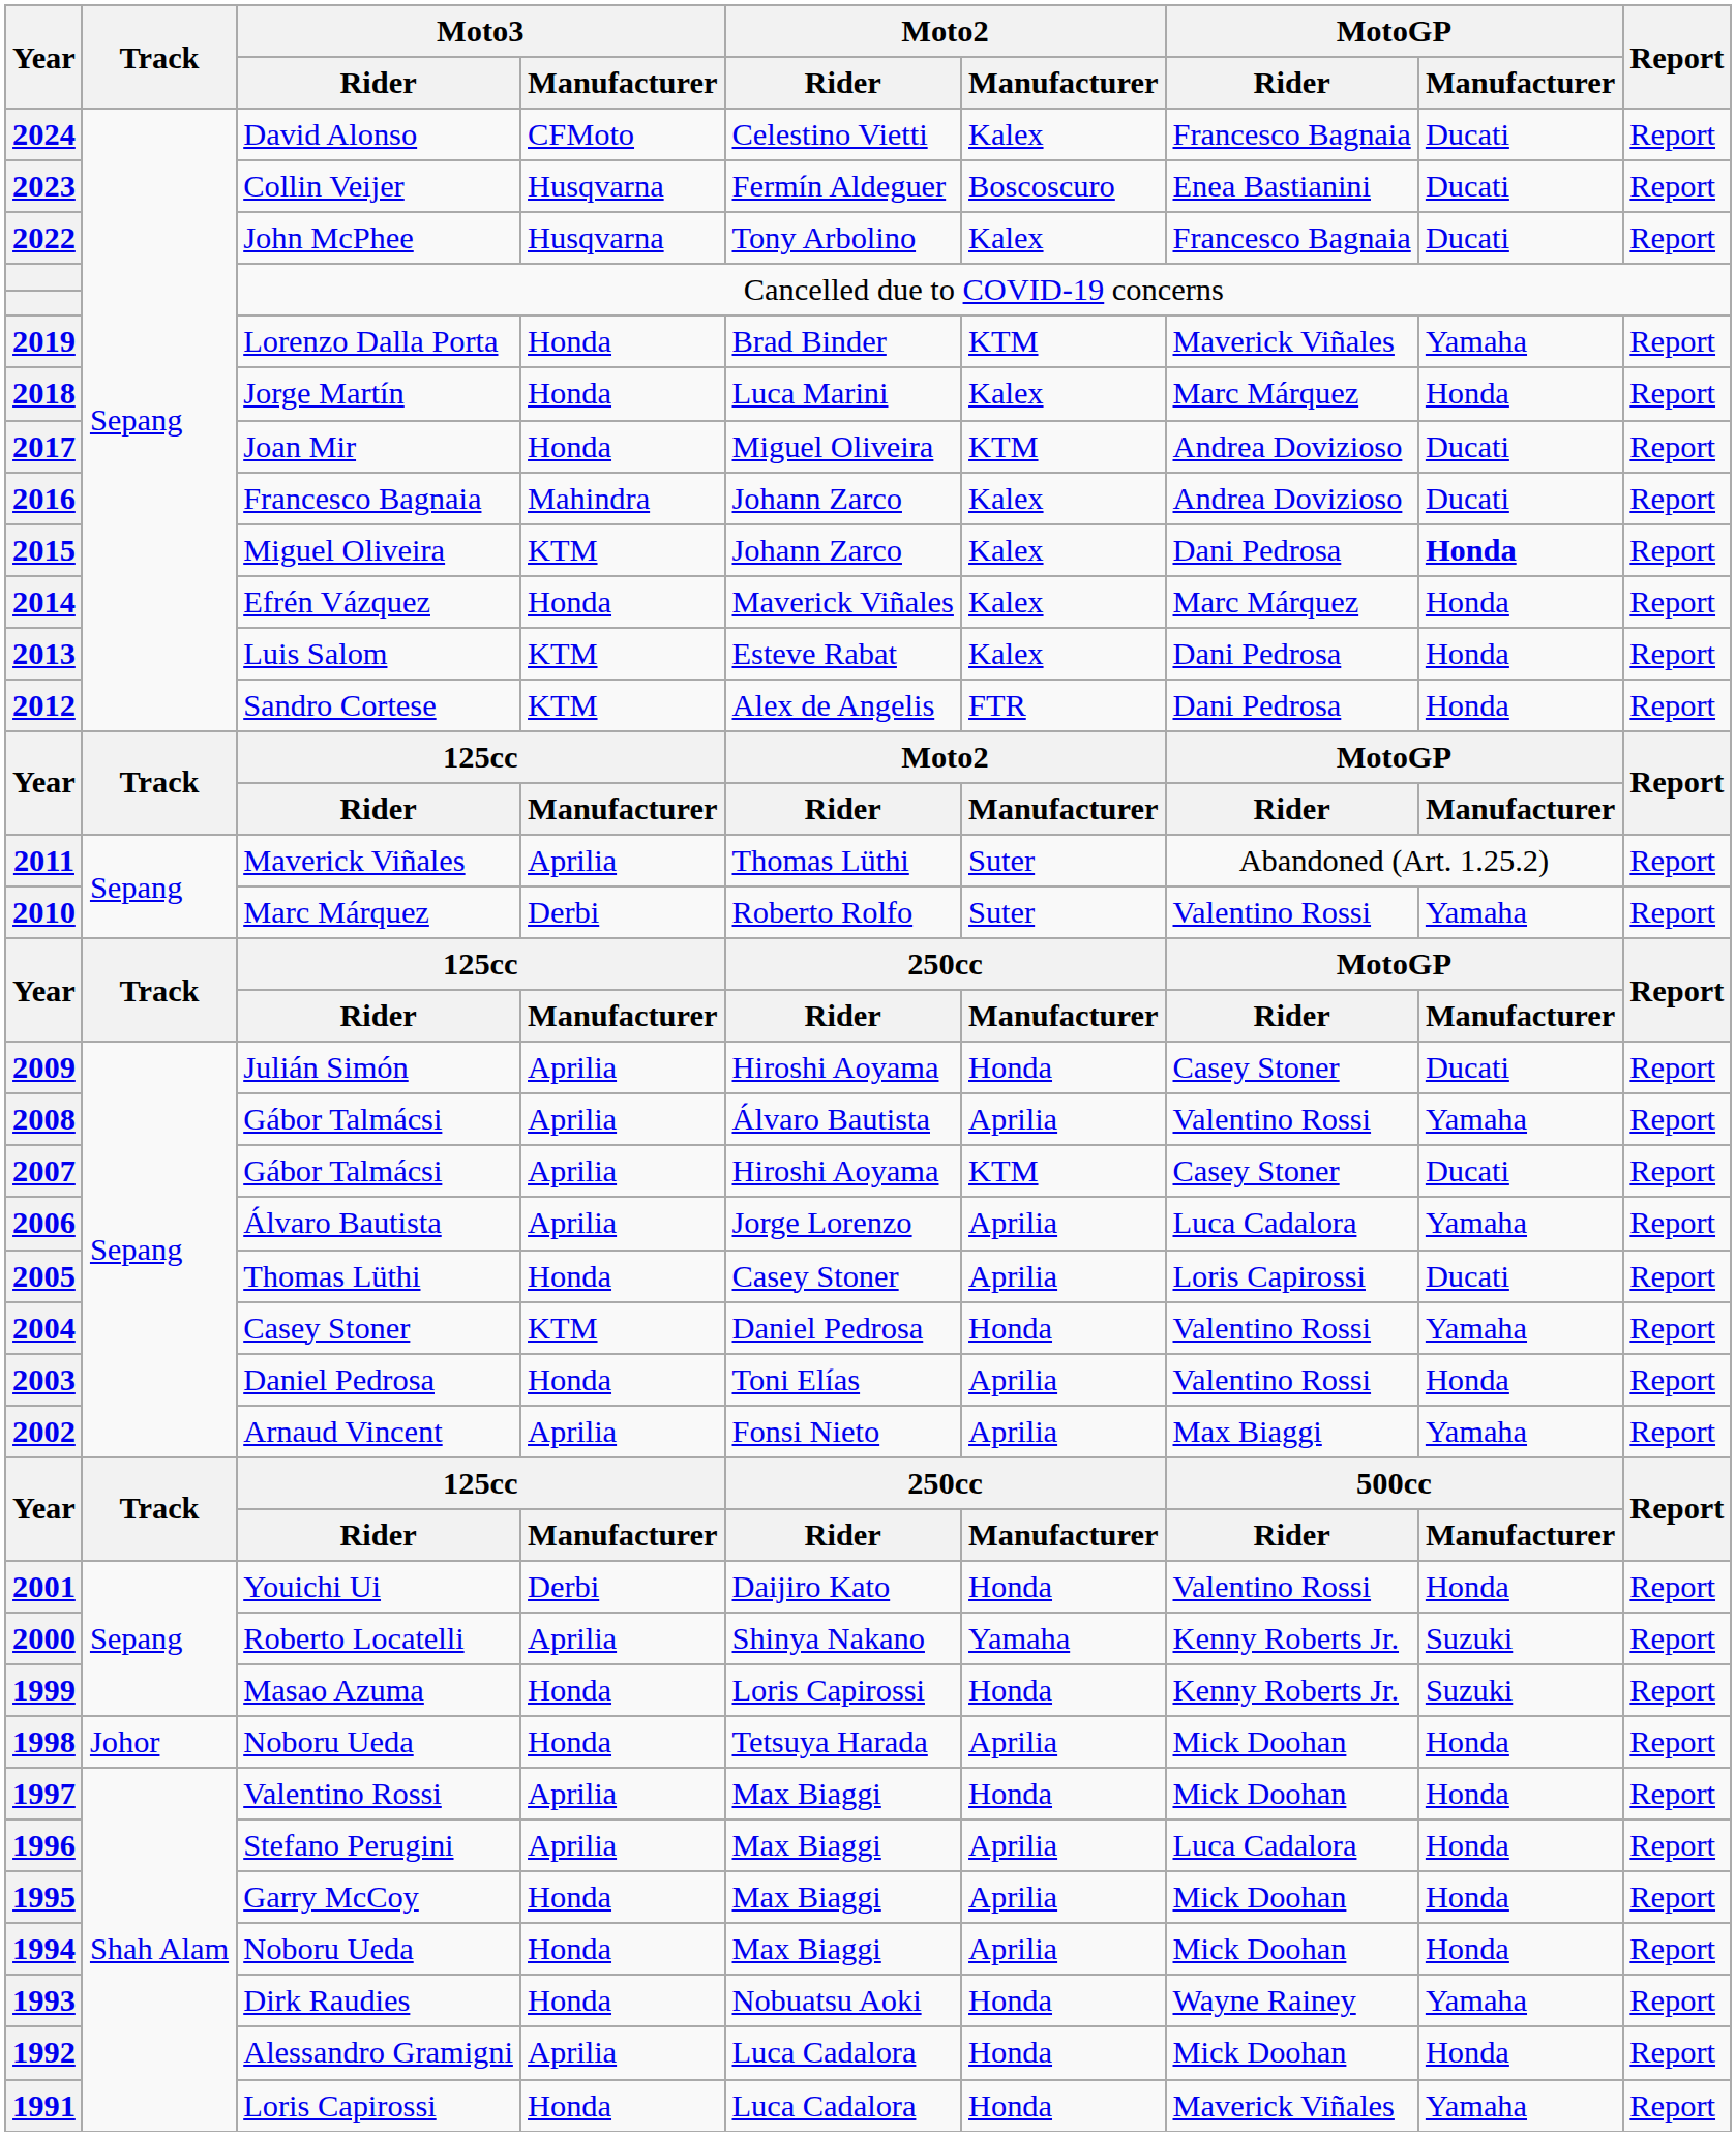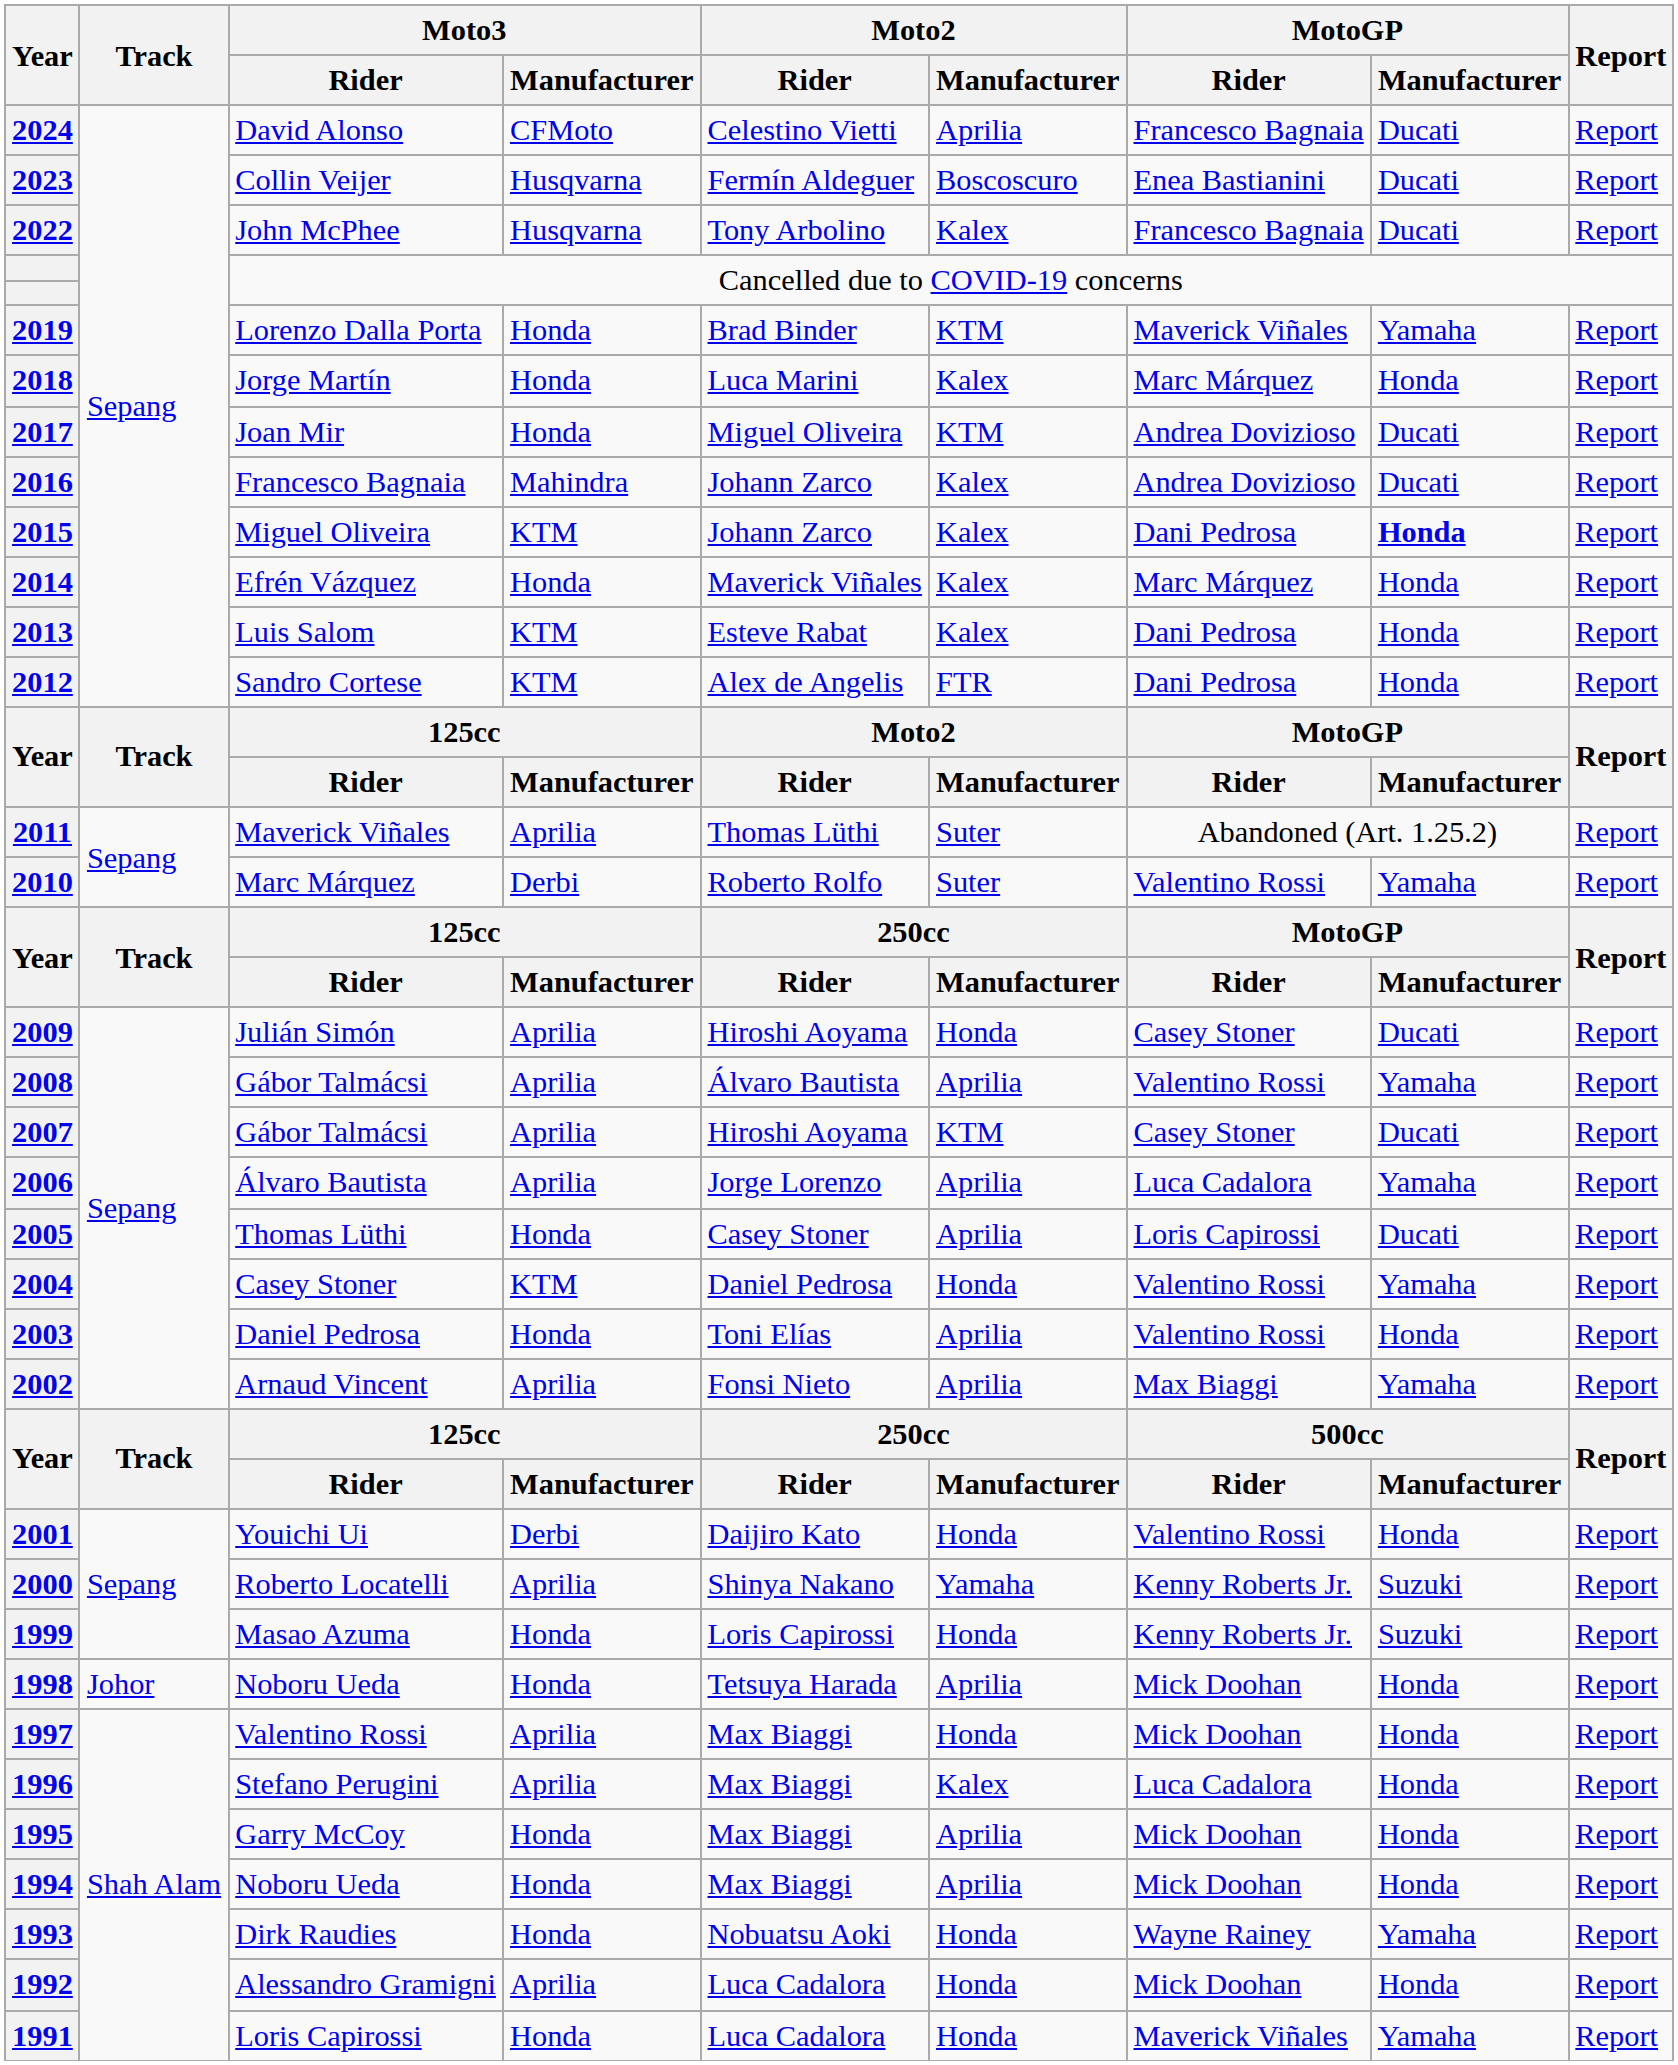2024 | Moto2 / Manufacturer: Kalex -> Aprilia
1996 | Moto2 / Manufacturer: Aprilia -> Kalex
